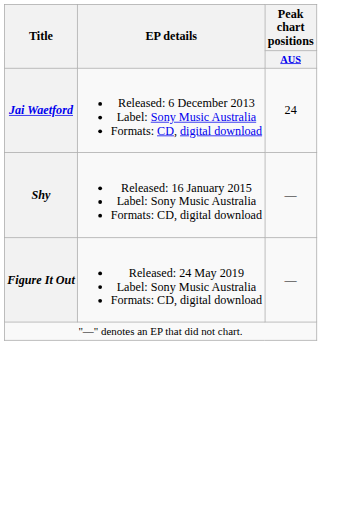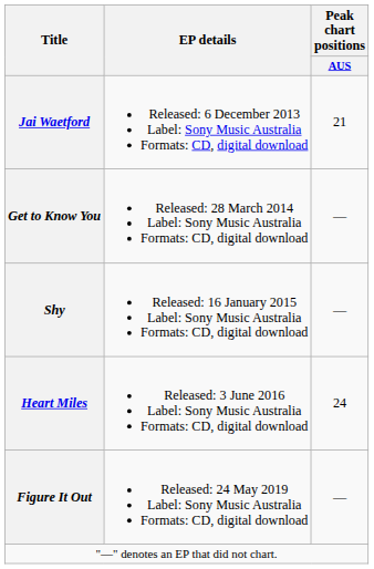Jai Waetford | Peak chart positions / AUS: 24 -> 21
+ row: Get to Know You | Released: 28 March 2014 Label: Sony Music Australia Formats: CD, digital download | —
+ row: Heart Miles | Released: 3 June 2016 Label: Sony Music Australia Formats: CD, digital download | 24
